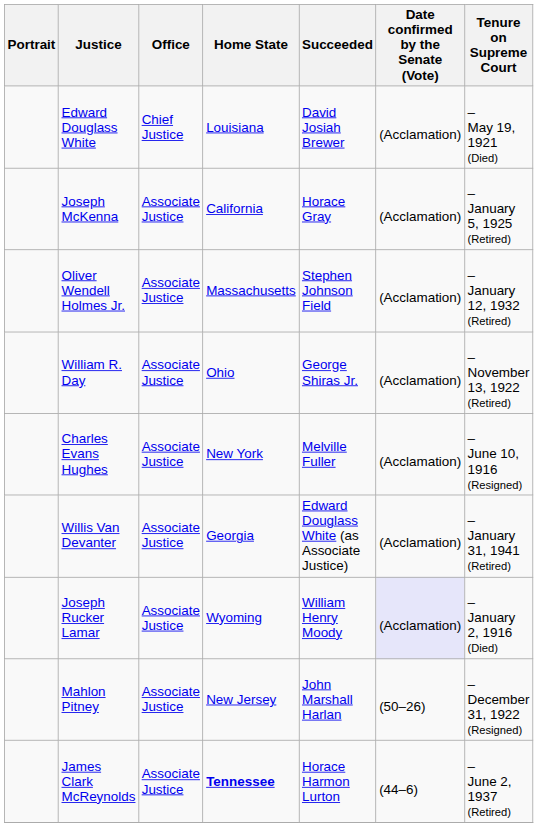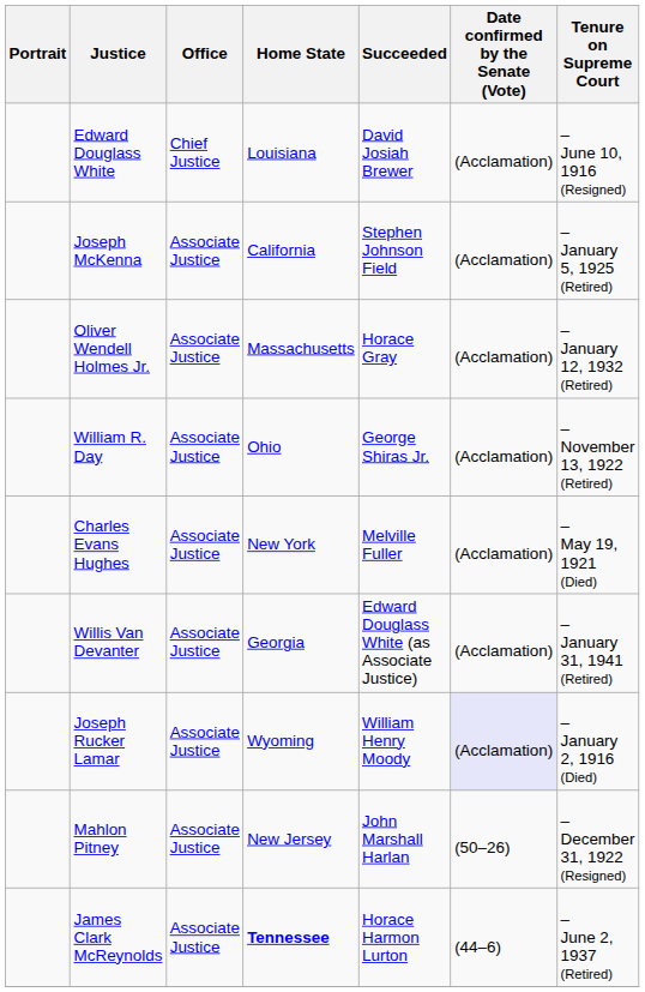Edward Douglass White | Tenure on Supreme Court: – May 19, 1921 (Died) -> – June 10, 1916 (Resigned)
Joseph McKenna | Succeeded: Horace Gray -> Stephen Johnson Field
Oliver Wendell Holmes Jr. | Succeeded: Stephen Johnson Field -> Horace Gray
Charles Evans Hughes | Tenure on Supreme Court: – June 10, 1916 (Resigned) -> – May 19, 1921 (Died)
